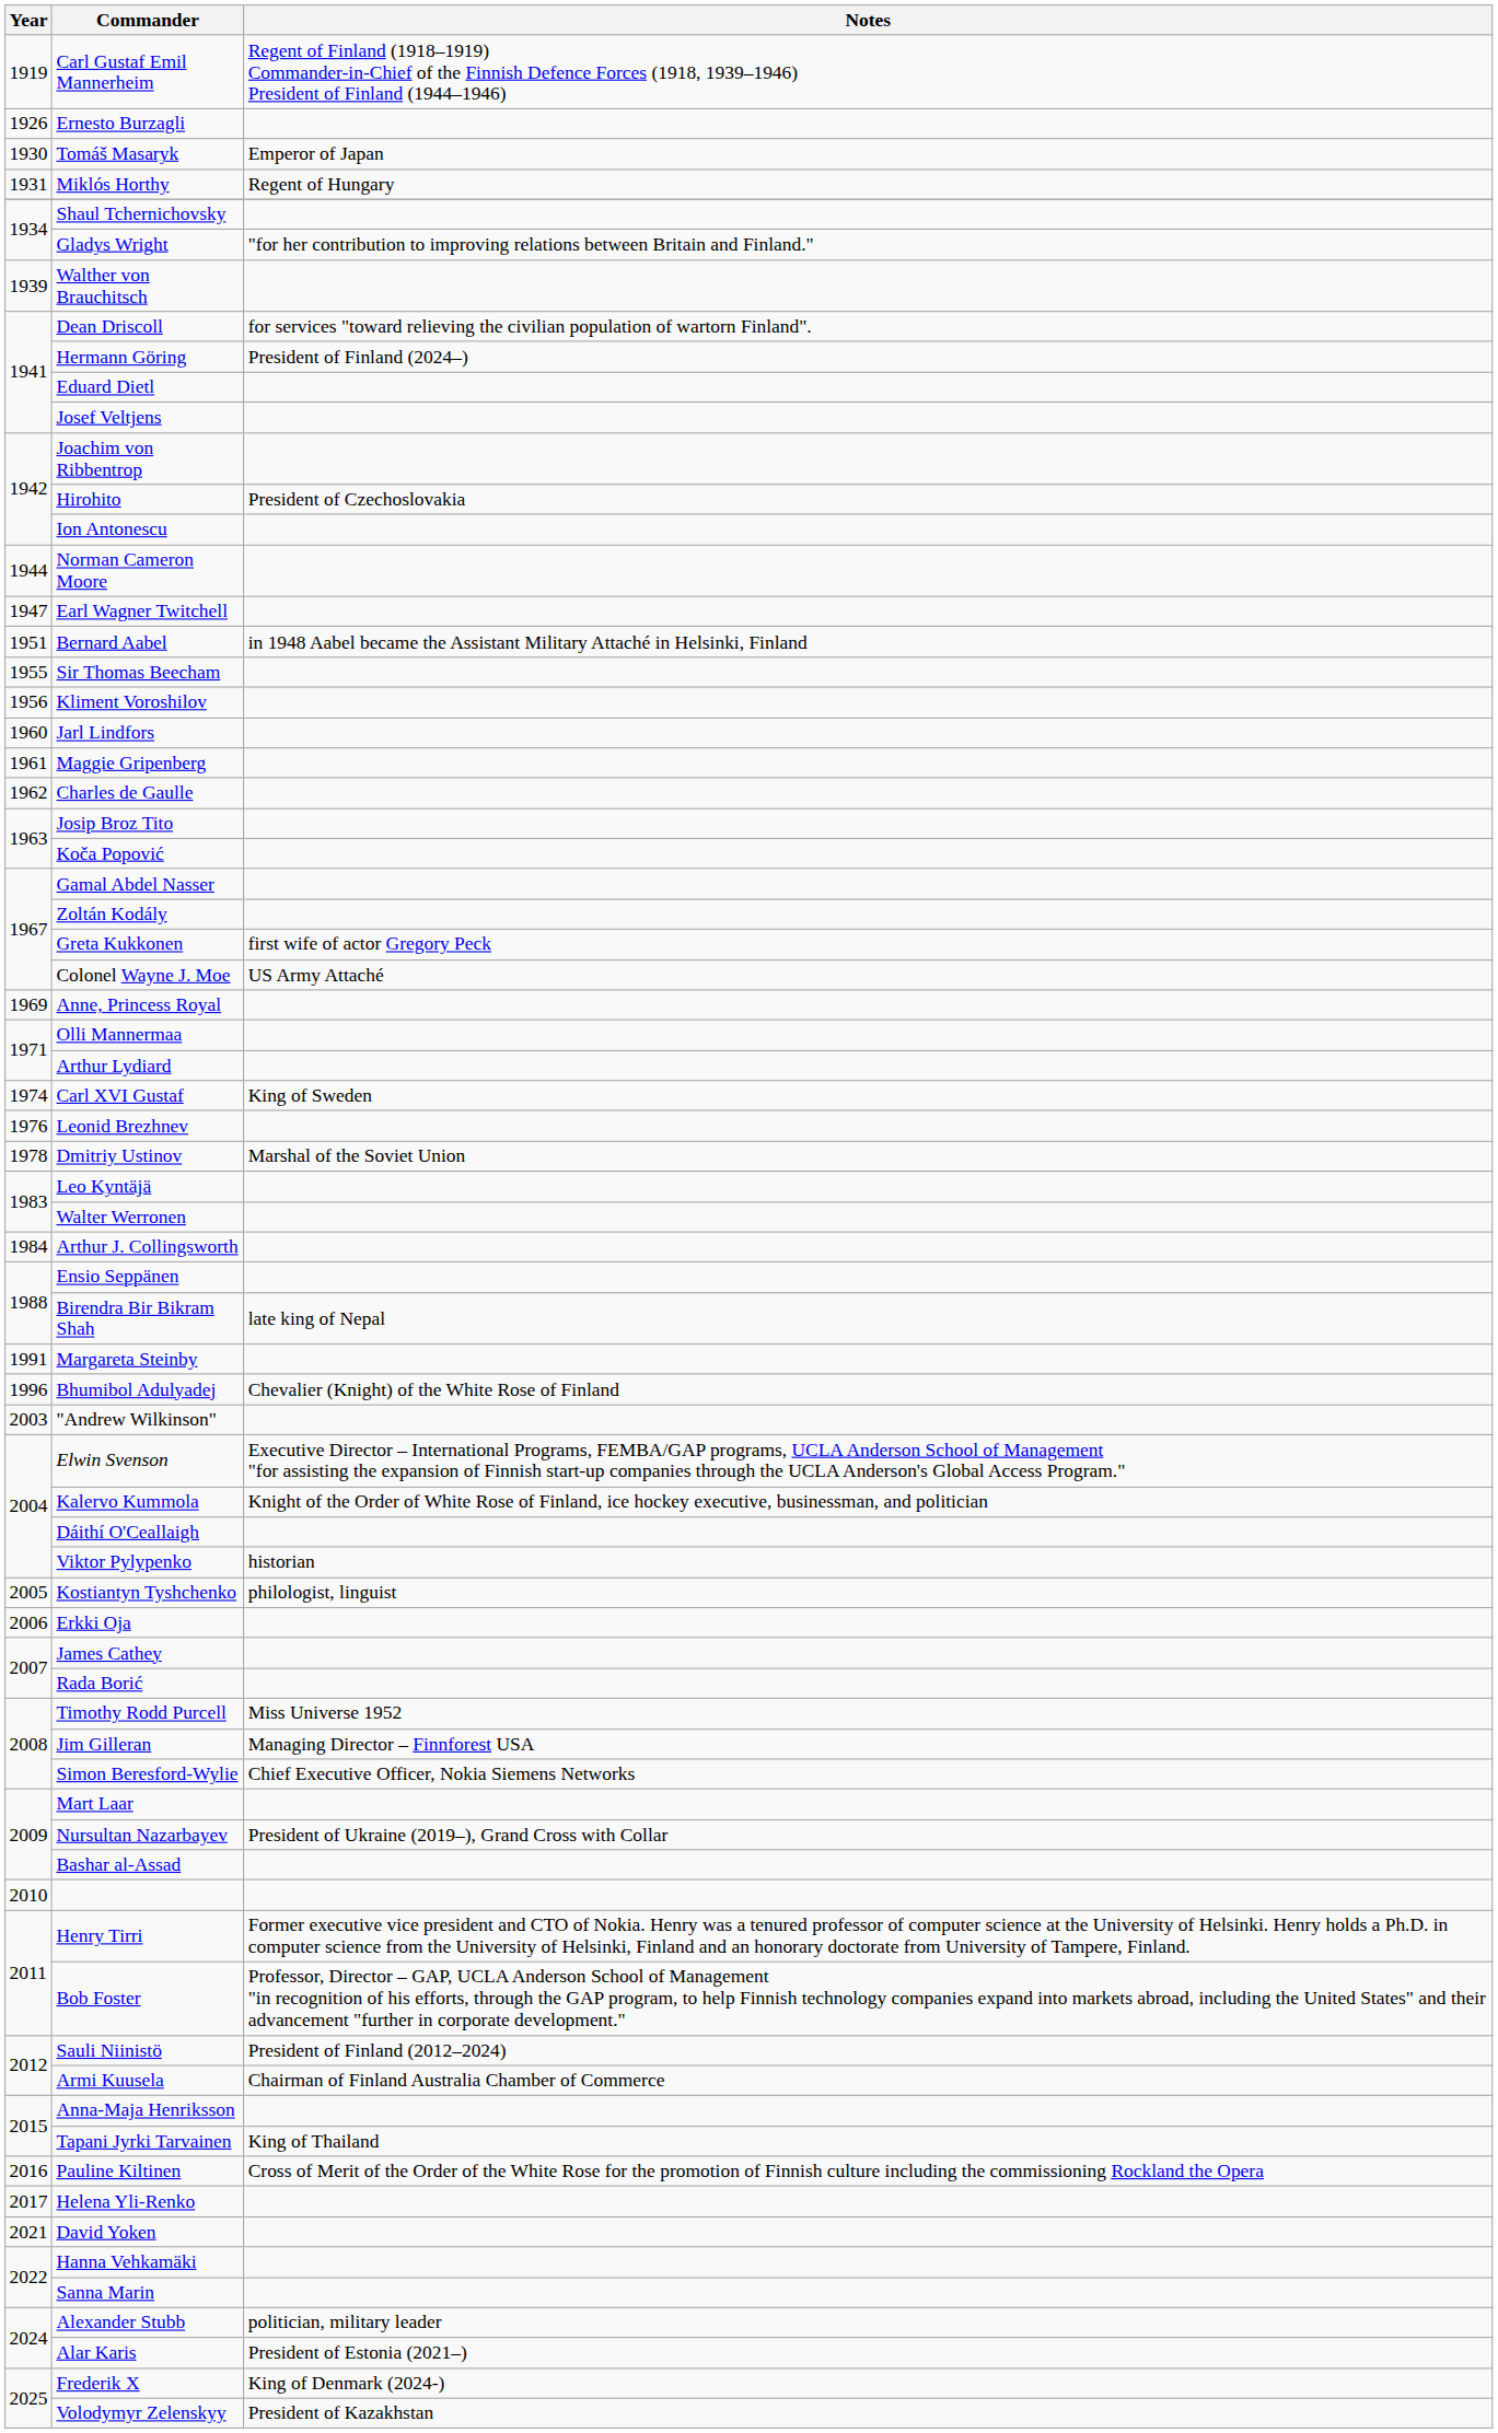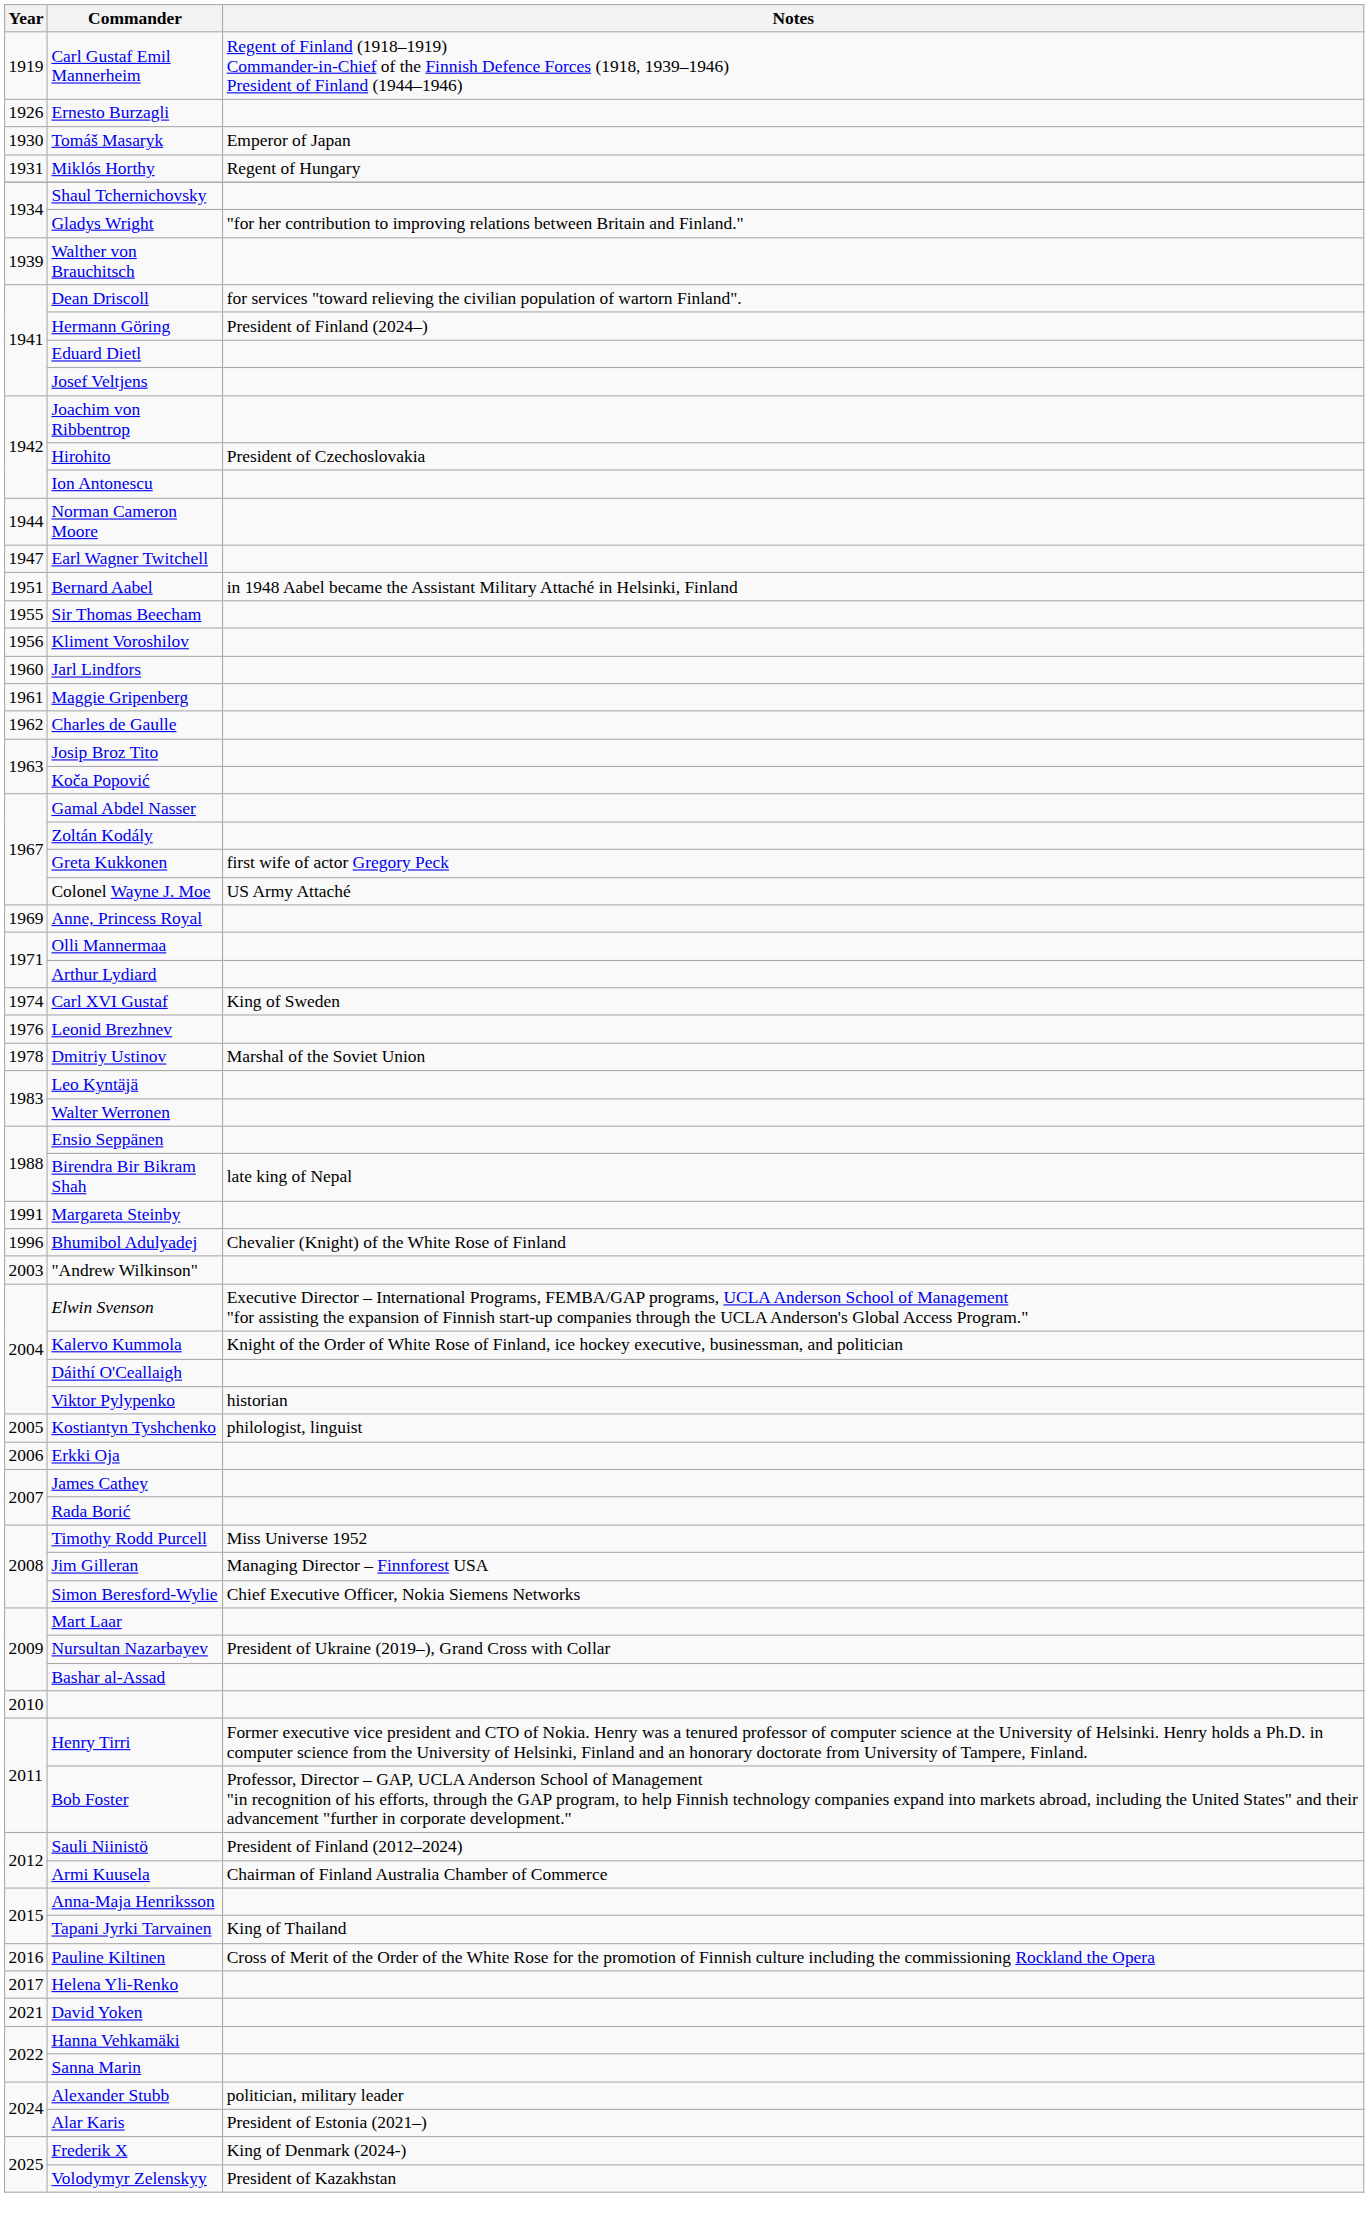- row: 1984 | Arthur J. Collingsworth
